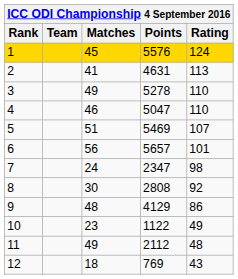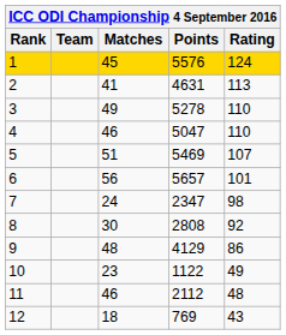11 | Matches: 49 -> 46
